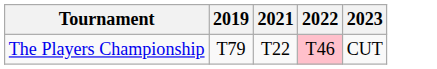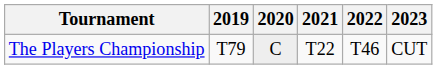+ column: 2020 | C
The Players Championship | 2022: pink background -> no background
